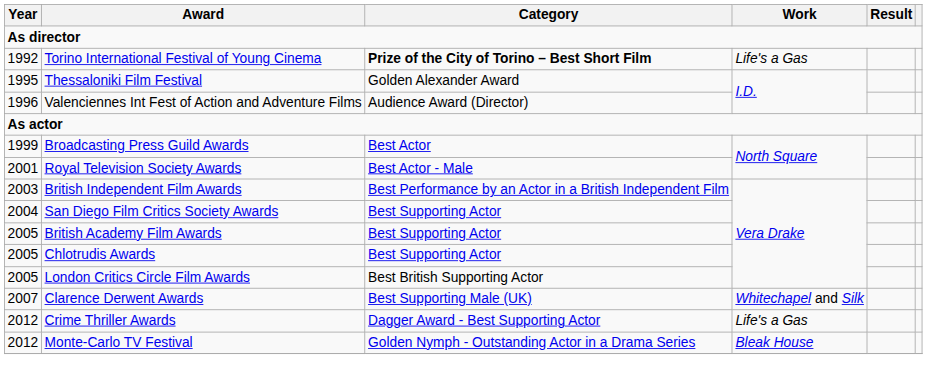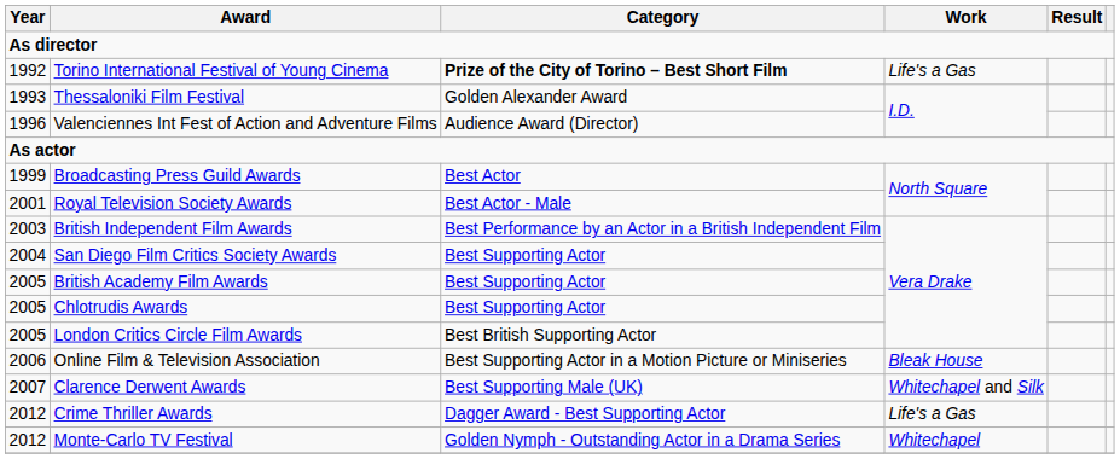Thessaloniki Film Festival | Year: 1995 -> 1993
+ row: 2006 | Online Film & Television Association | Best Supporting Actor in a Motion Picture or Miniseries | Bleak House
Monte-Carlo TV Festival | Work: Bleak House -> Whitechapel
